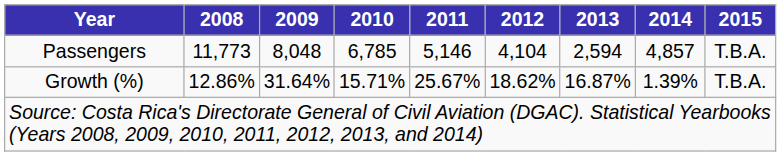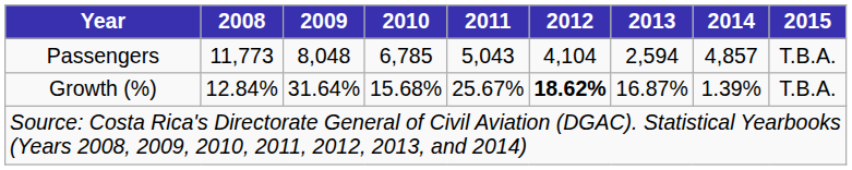Passengers | 2011: 5,146 -> 5,043
Growth (%) | 2008: 12.86% -> 12.84%
Growth (%) | 2010: 15.71% -> 15.68%
Growth (%) | 2012: normal -> bold
